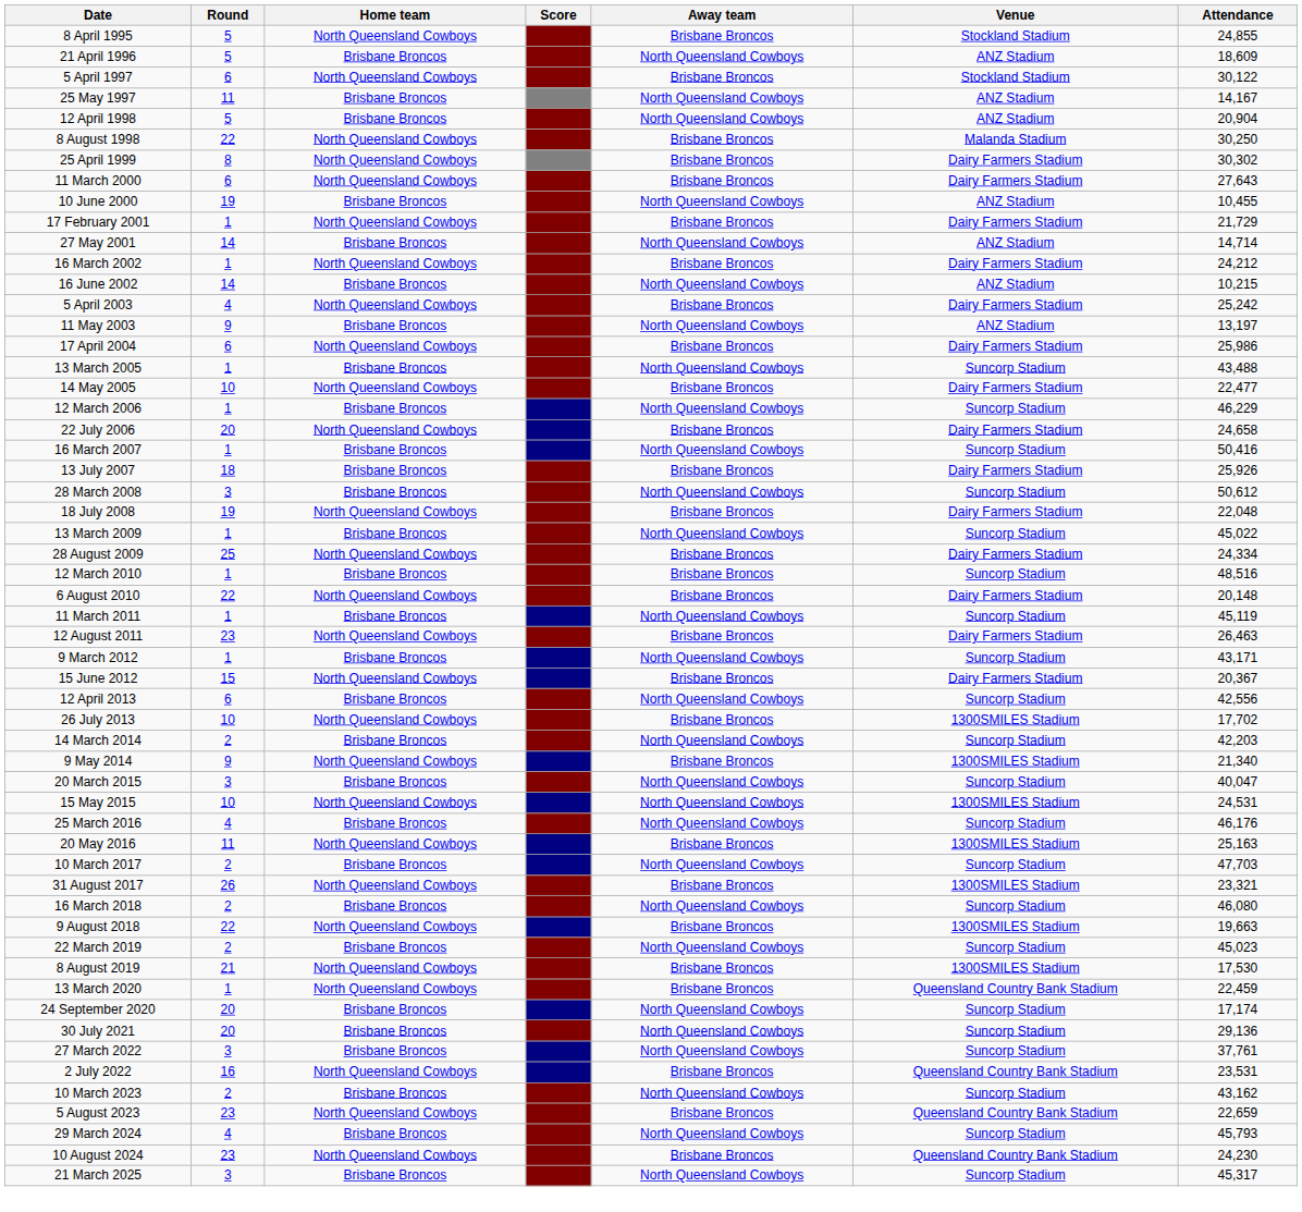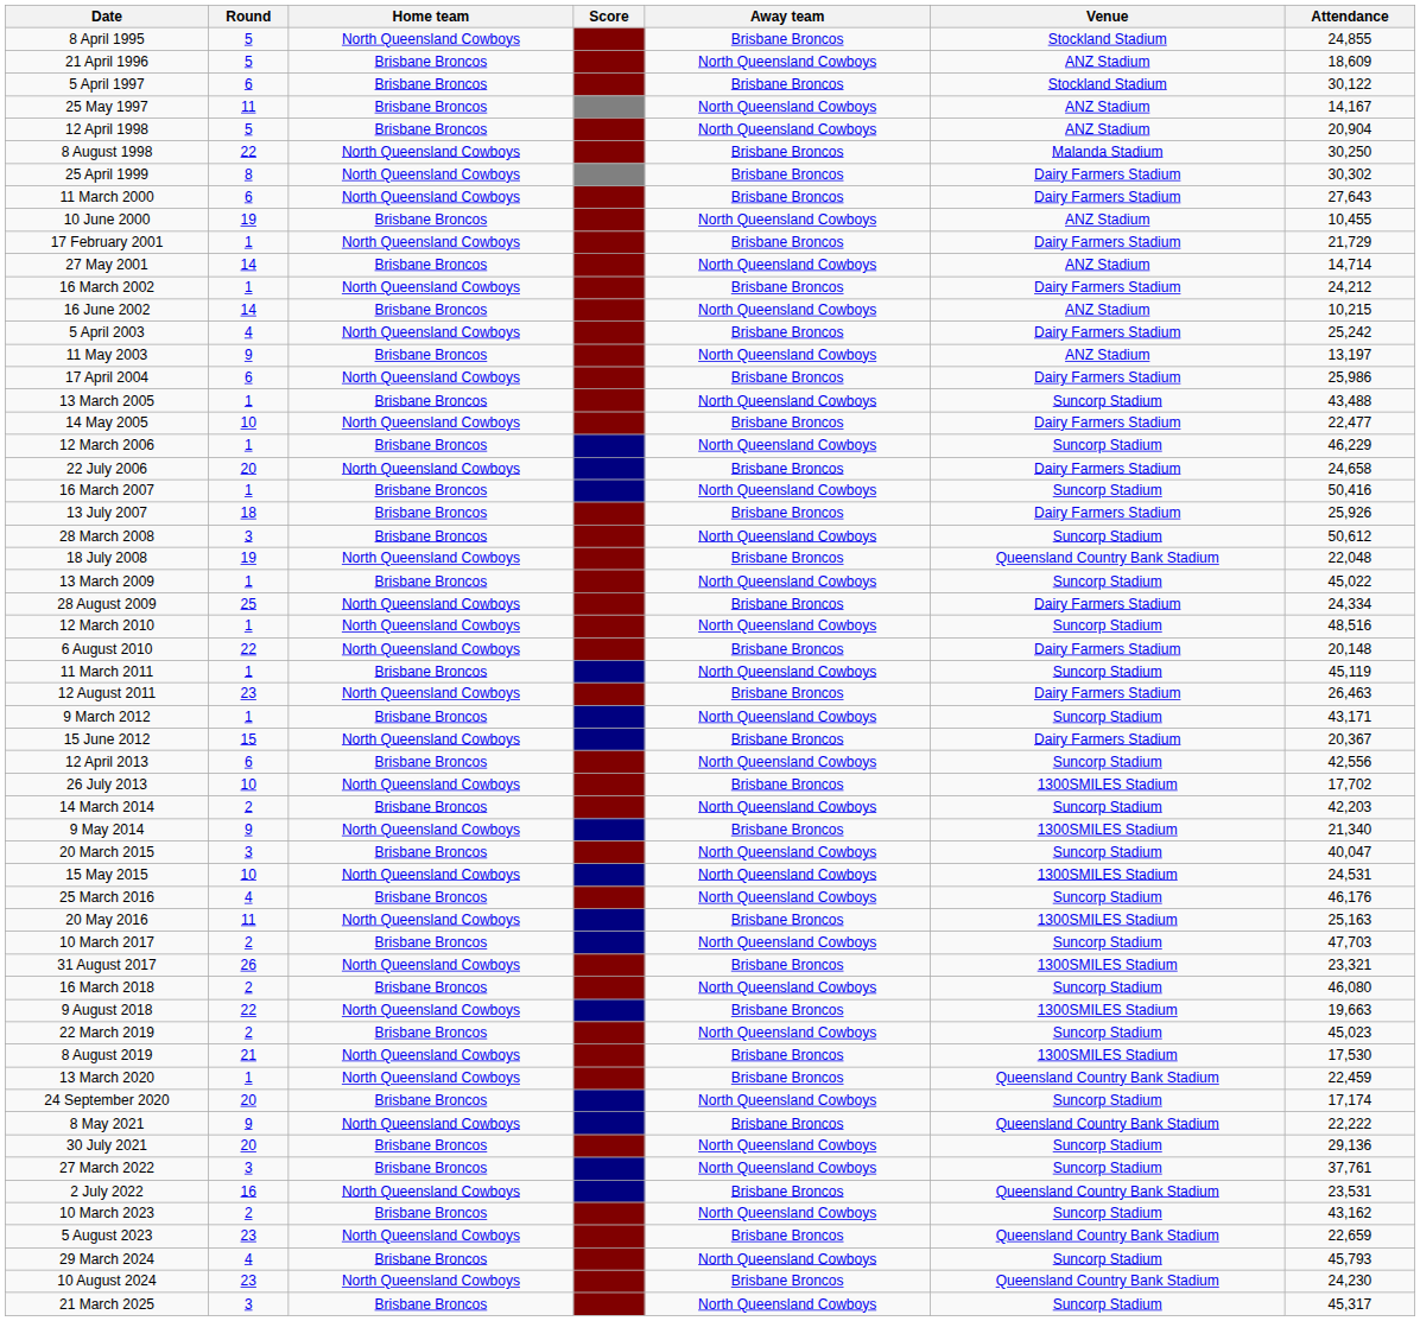5 April 1997 | Home team: North Queensland Cowboys -> Brisbane Broncos
18 July 2008 | Venue: Dairy Farmers Stadium -> Queensland Country Bank Stadium
12 March 2010 | Home team: Brisbane Broncos -> North Queensland Cowboys
12 March 2010 | Away team: Brisbane Broncos -> North Queensland Cowboys
+ row: 8 May 2021 | 9 | North Queensland Cowboys | Brisbane Broncos | Queensland Country Bank Stadium | 22,222
